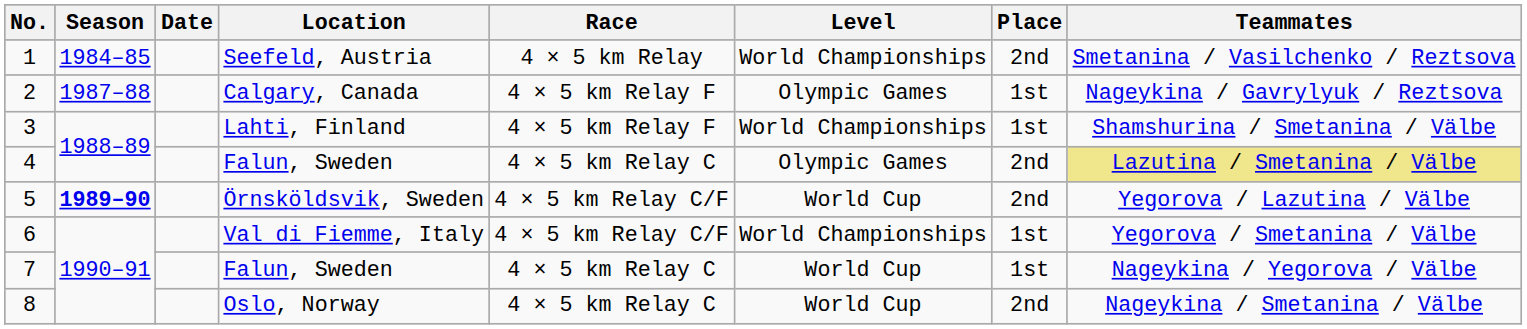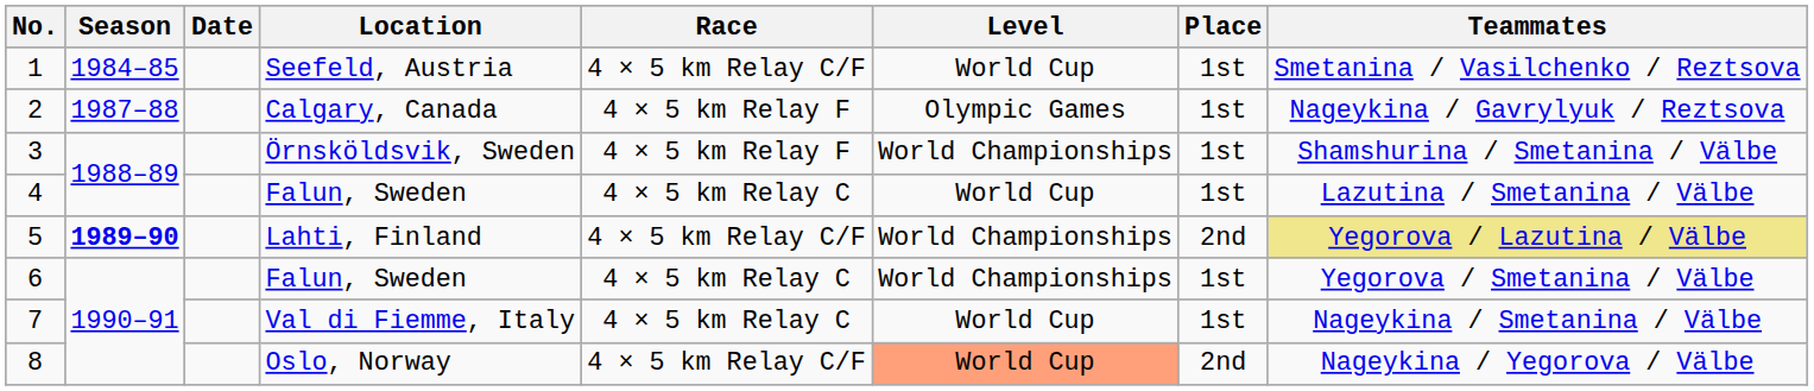1 | Race: 4 × 5 km Relay -> 4 × 5 km Relay C/F
1 | Level: World Championships -> World Cup
1 | Place: 2nd -> 1st
3 | Location: Lahti, Finland -> Örnsköldsvik, Sweden
4 | Level: Olympic Games -> World Cup
4 | Place: 2nd -> 1st
4 | Teammates: khaki background -> no background
5 | Location: Örnsköldsvik, Sweden -> Lahti, Finland
5 | Level: World Cup -> World Championships
5 | Teammates: no background -> khaki background
6 | Location: Val di Fiemme, Italy -> Falun, Sweden
6 | Race: 4 × 5 km Relay C/F -> 4 × 5 km Relay C
7 | Location: Falun, Sweden -> Val di Fiemme, Italy
7 | Teammates: Nageykina / Yegorova / Välbe -> Nageykina / Smetanina / Välbe
8 | Race: 4 × 5 km Relay C -> 4 × 5 km Relay C/F
8 | Level: no background -> lightsalmon background
8 | Teammates: Nageykina / Smetanina / Välbe -> Nageykina / Yegorova / Välbe
